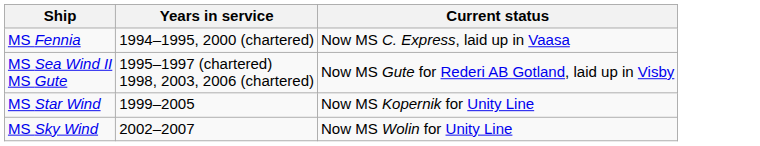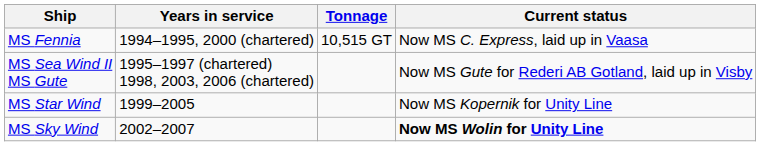+ column: Tonnage | 10,515 GT
MS Sky Wind | Current status: normal -> bold
